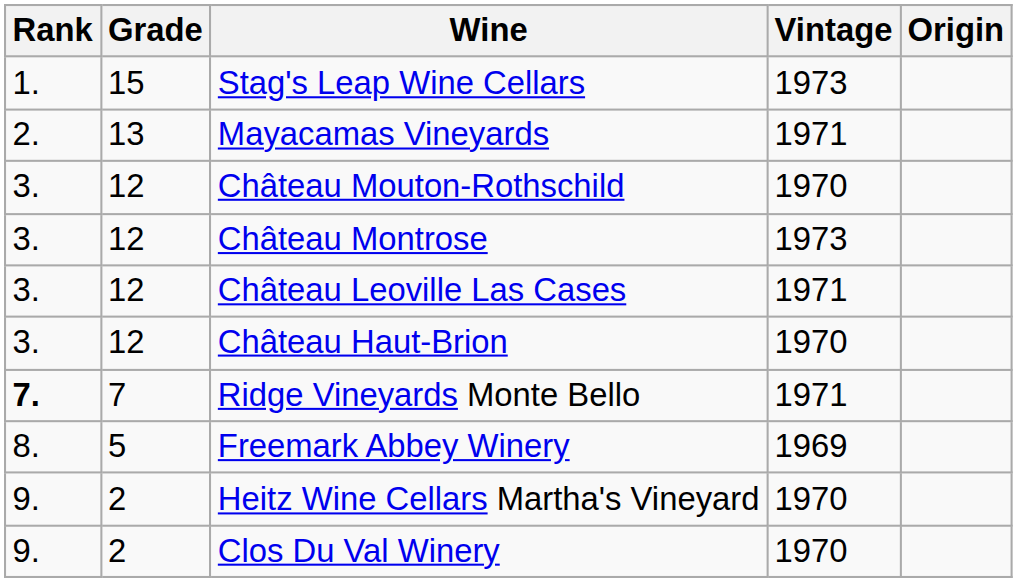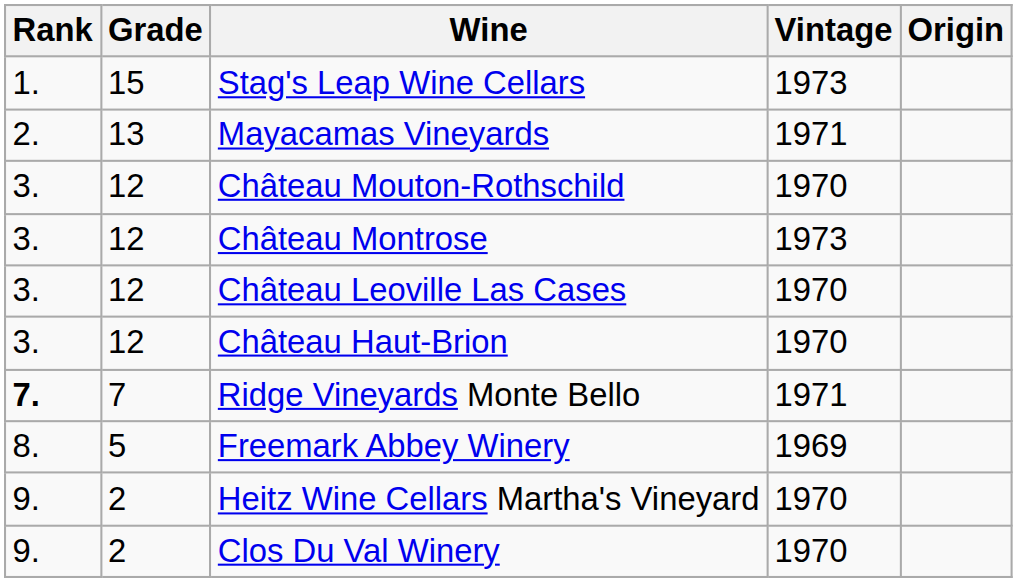Château Leoville Las Cases | Vintage: 1971 -> 1970
